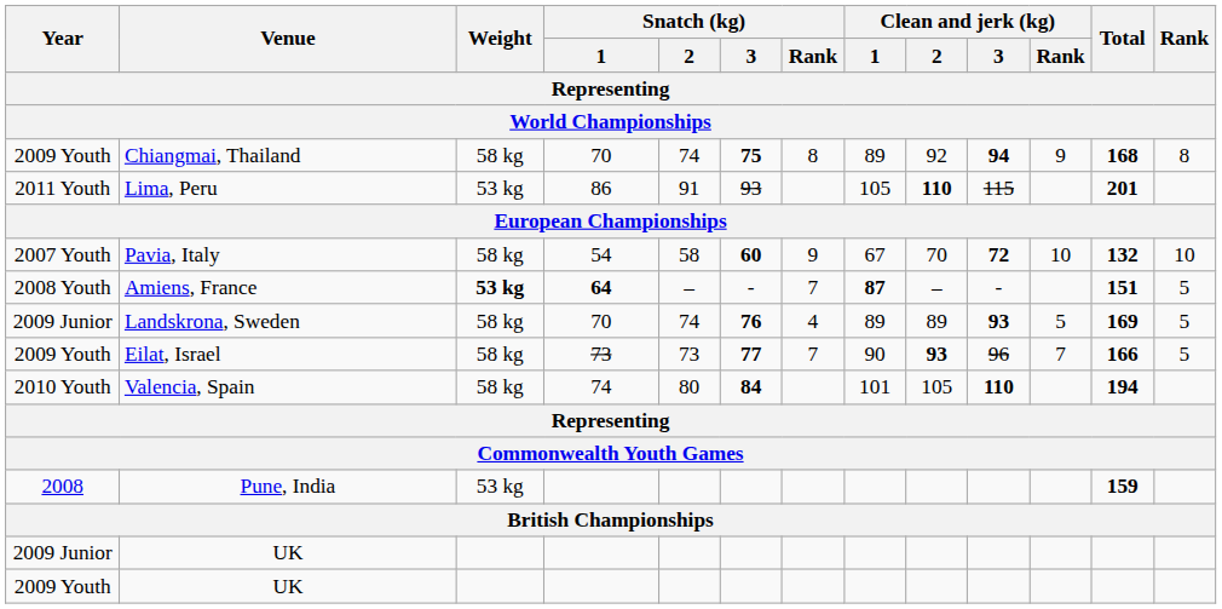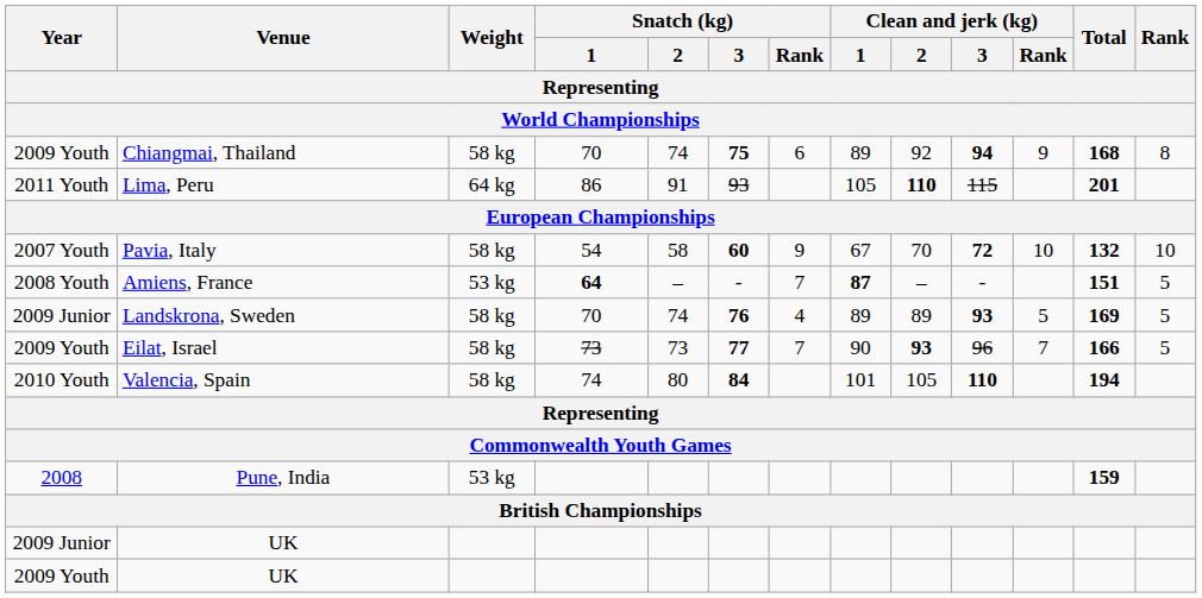Chiangmai, Thailand | Snatch (kg) / Rank: 8 -> 6
Lima, Peru | Weight: 53 kg -> 64 kg
Amiens, France | Weight: bold -> normal
